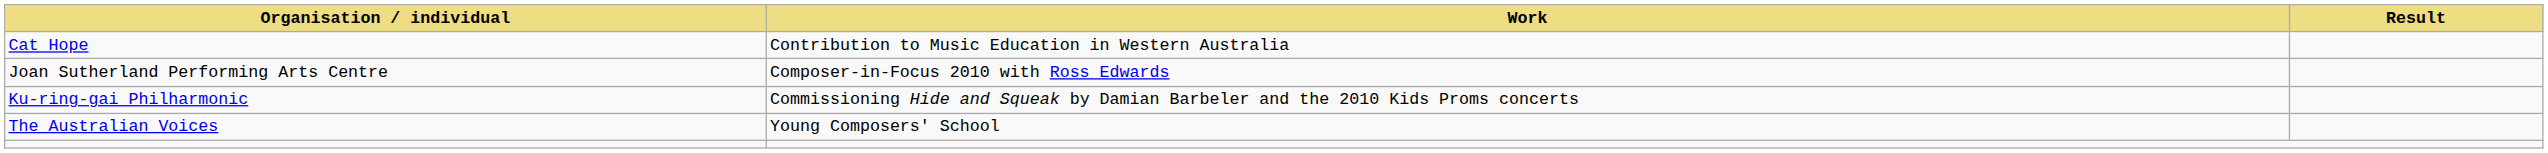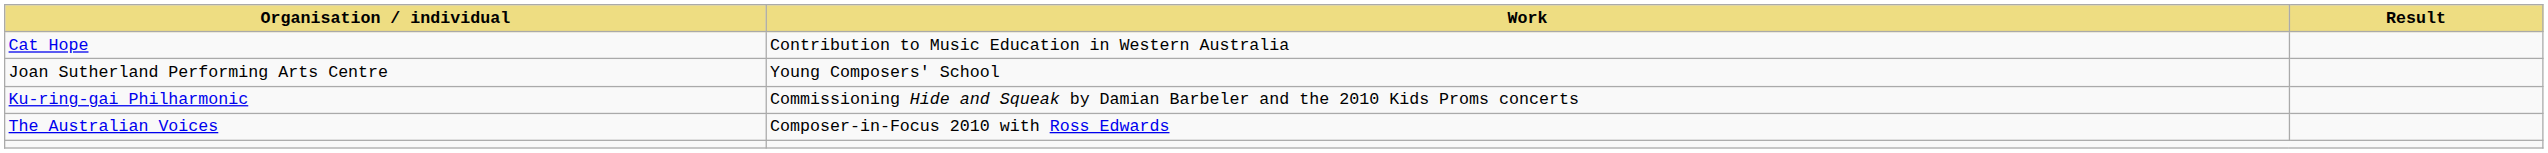Joan Sutherland Performing Arts Centre | Work: Composer-in-Focus 2010 with Ross Edwards -> Young Composers' School
The Australian Voices | Work: Young Composers' School -> Composer-in-Focus 2010 with Ross Edwards
